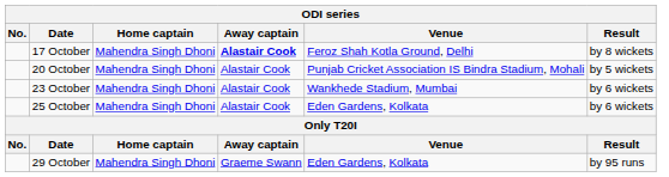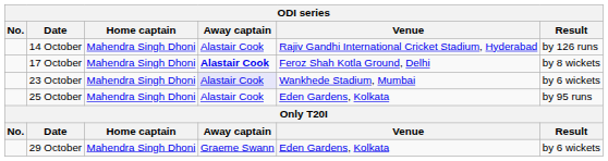+ row: 14 October | Mahendra Singh Dhoni | Alastair Cook | Rajiv Gandhi International Cricket Stadium, Hyderabad | by 126 runs
- row: 20 October | Mahendra Singh Dhoni | Alastair Cook | Punjab Cricket Association IS Bindra Stadium, Mohali | by 5 wickets
23 October | Away captain: no background -> lavender background
25 October | Result: by 6 wickets -> by 95 runs
29 October | Result: by 95 runs -> by 6 wickets
